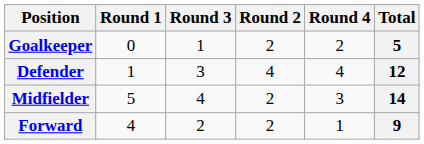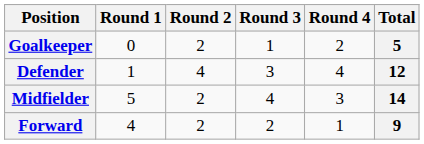columns swapped: Round 2 <-> Round 3
